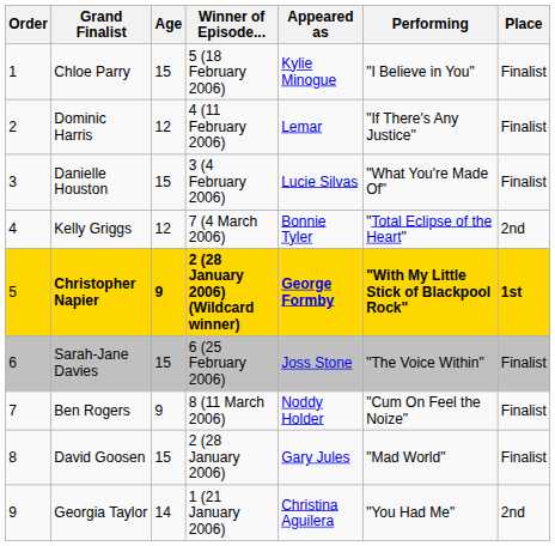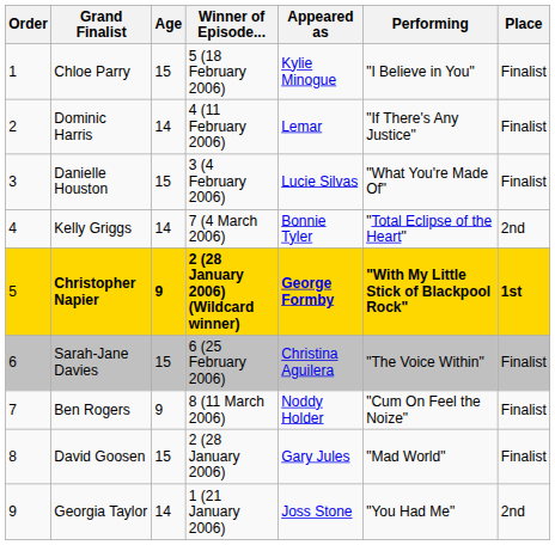Dominic Harris | Age: 12 -> 14
Kelly Griggs | Age: 12 -> 14
Sarah-Jane Davies | Appeared as: Joss Stone -> Christina Aguilera
Georgia Taylor | Appeared as: Christina Aguilera -> Joss Stone
